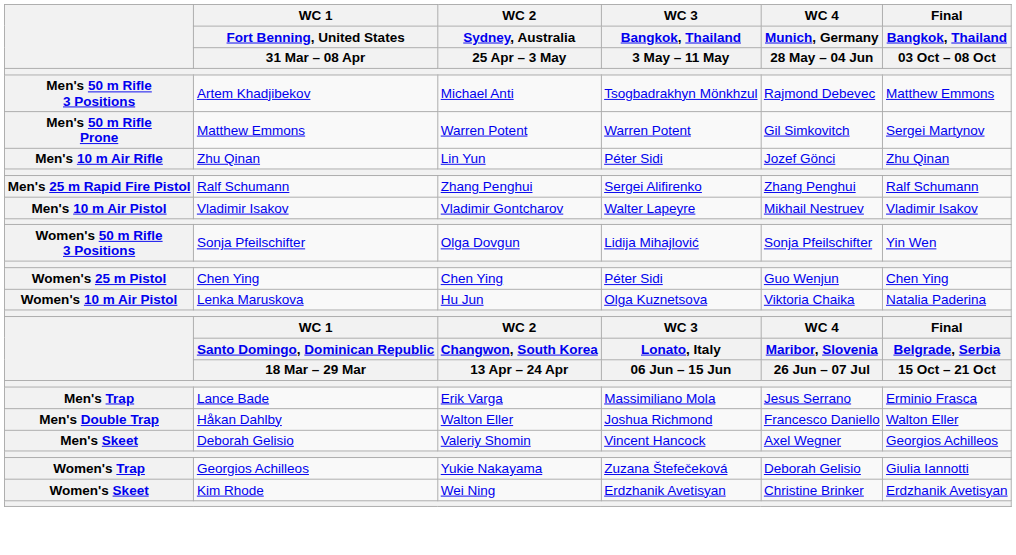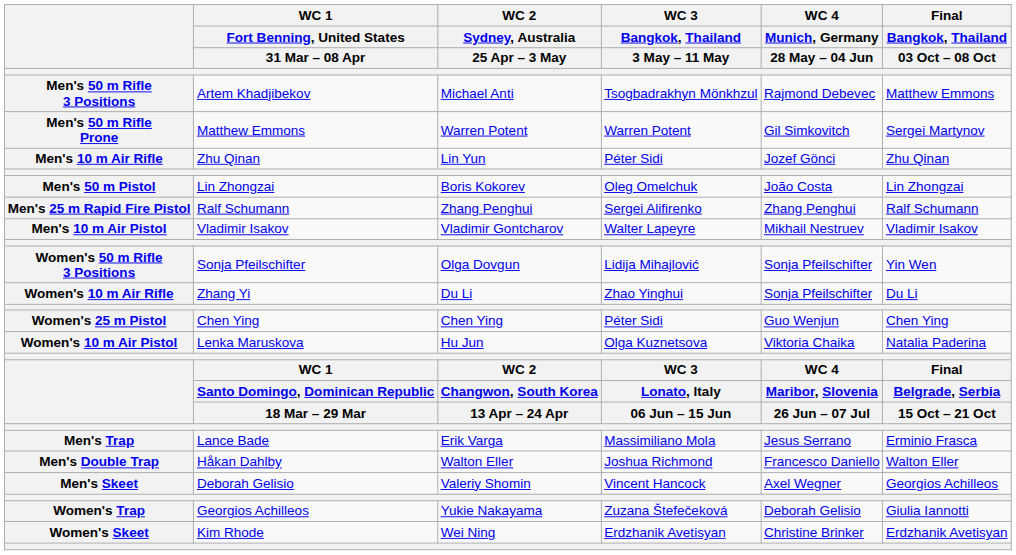+ row: Men's 50 m Pistol | Lin Zhongzai | Boris Kokorev | Oleg Omelchuk | João Costa | Lin Zhongzai
+ row: Women's 10 m Air Rifle | Zhang Yi | Du Li | Zhao Yinghui | Sonja Pfeilschifter | Du Li
